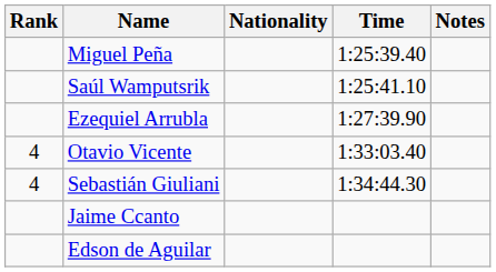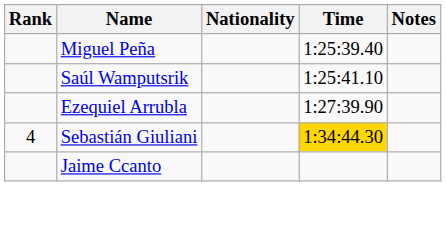- row: 4 | Otavio Vicente | 1:33:03.40
Sebastián Giuliani | Time: no background -> gold background
- row: Edson de Aguilar
